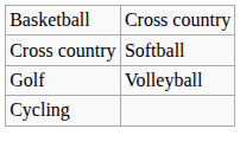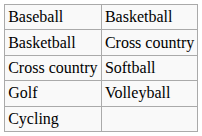+ row: Baseball | Basketball
